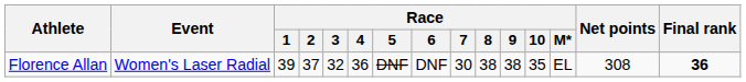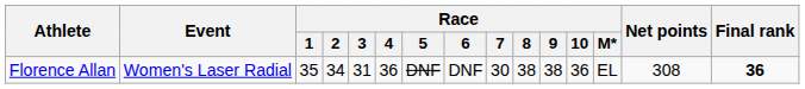Florence Allan | Race / 1: 39 -> 35
Florence Allan | Race / 2: 37 -> 34
Florence Allan | Race / 3: 32 -> 31
Florence Allan | Race / 10: 35 -> 36
